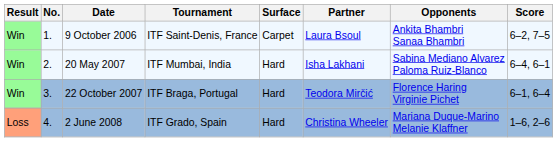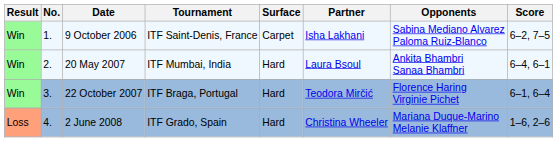9 October 2006 | Partner: Laura Bsoul -> Isha Lakhani
9 October 2006 | Opponents: Ankita Bhambri Sanaa Bhambri -> Sabina Mediano Alvarez Paloma Ruiz-Blanco
20 May 2007 | Partner: Isha Lakhani -> Laura Bsoul
20 May 2007 | Opponents: Sabina Mediano Alvarez Paloma Ruiz-Blanco -> Ankita Bhambri Sanaa Bhambri
